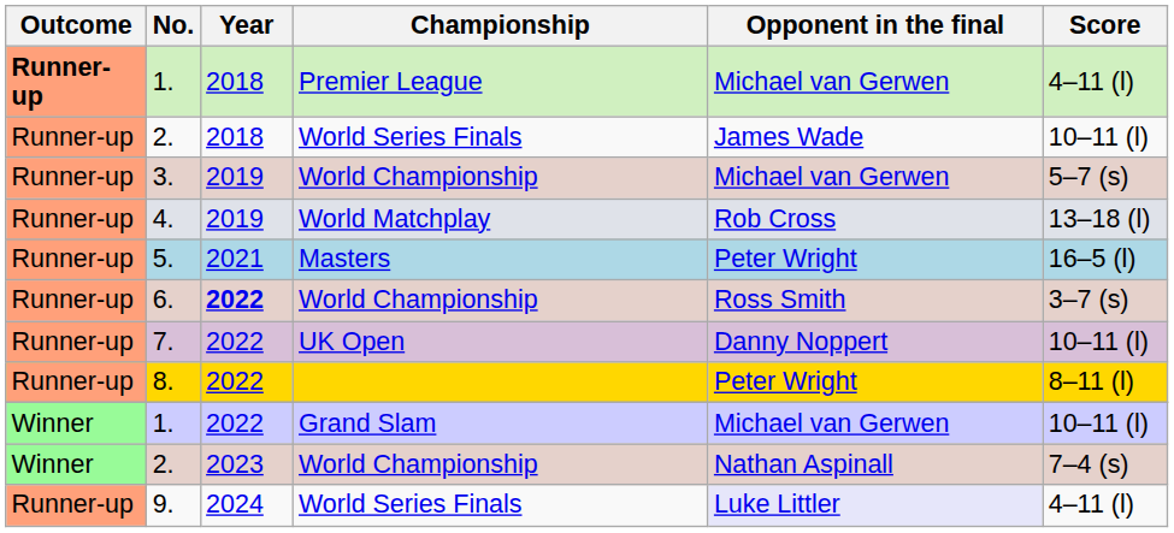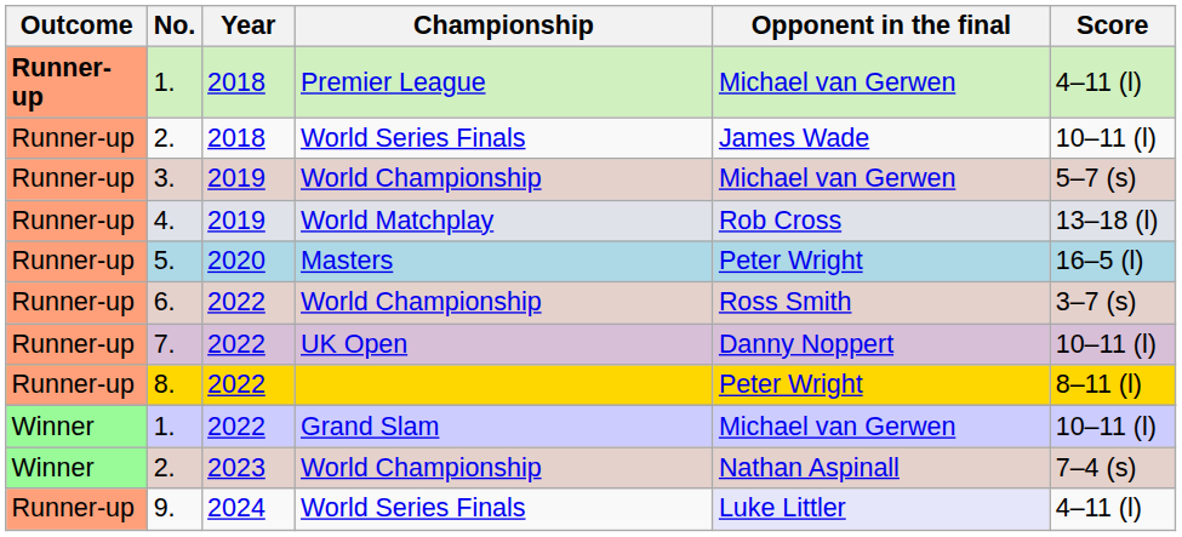5. | Year: 2021 -> 2020
6. | Year: bold -> normal
